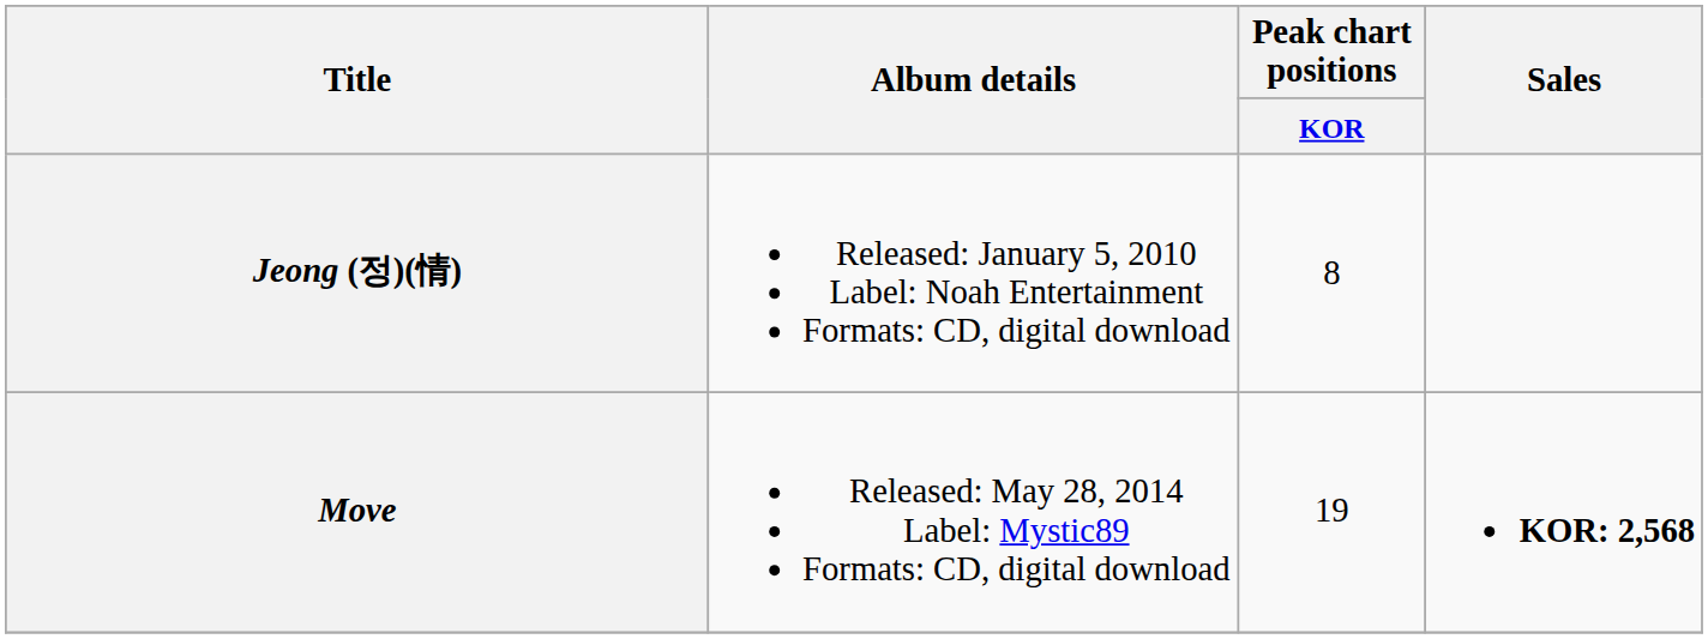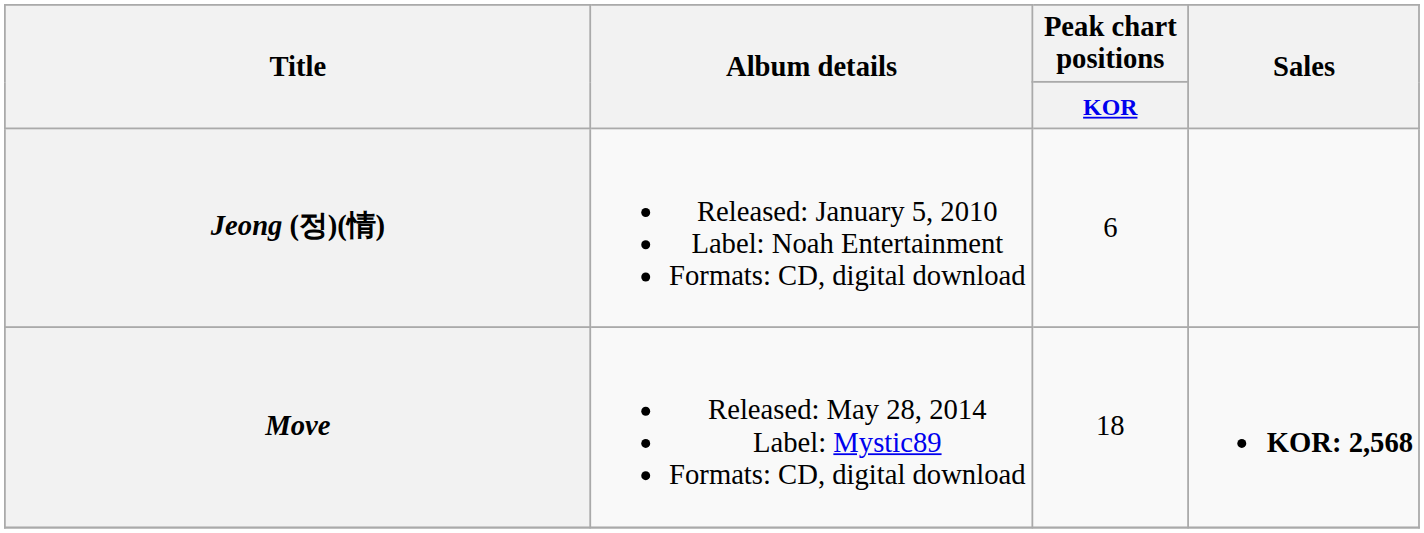Jeong (정)(情) | Peak chart positions / KOR: 8 -> 6
Move | Peak chart positions / KOR: 19 -> 18
